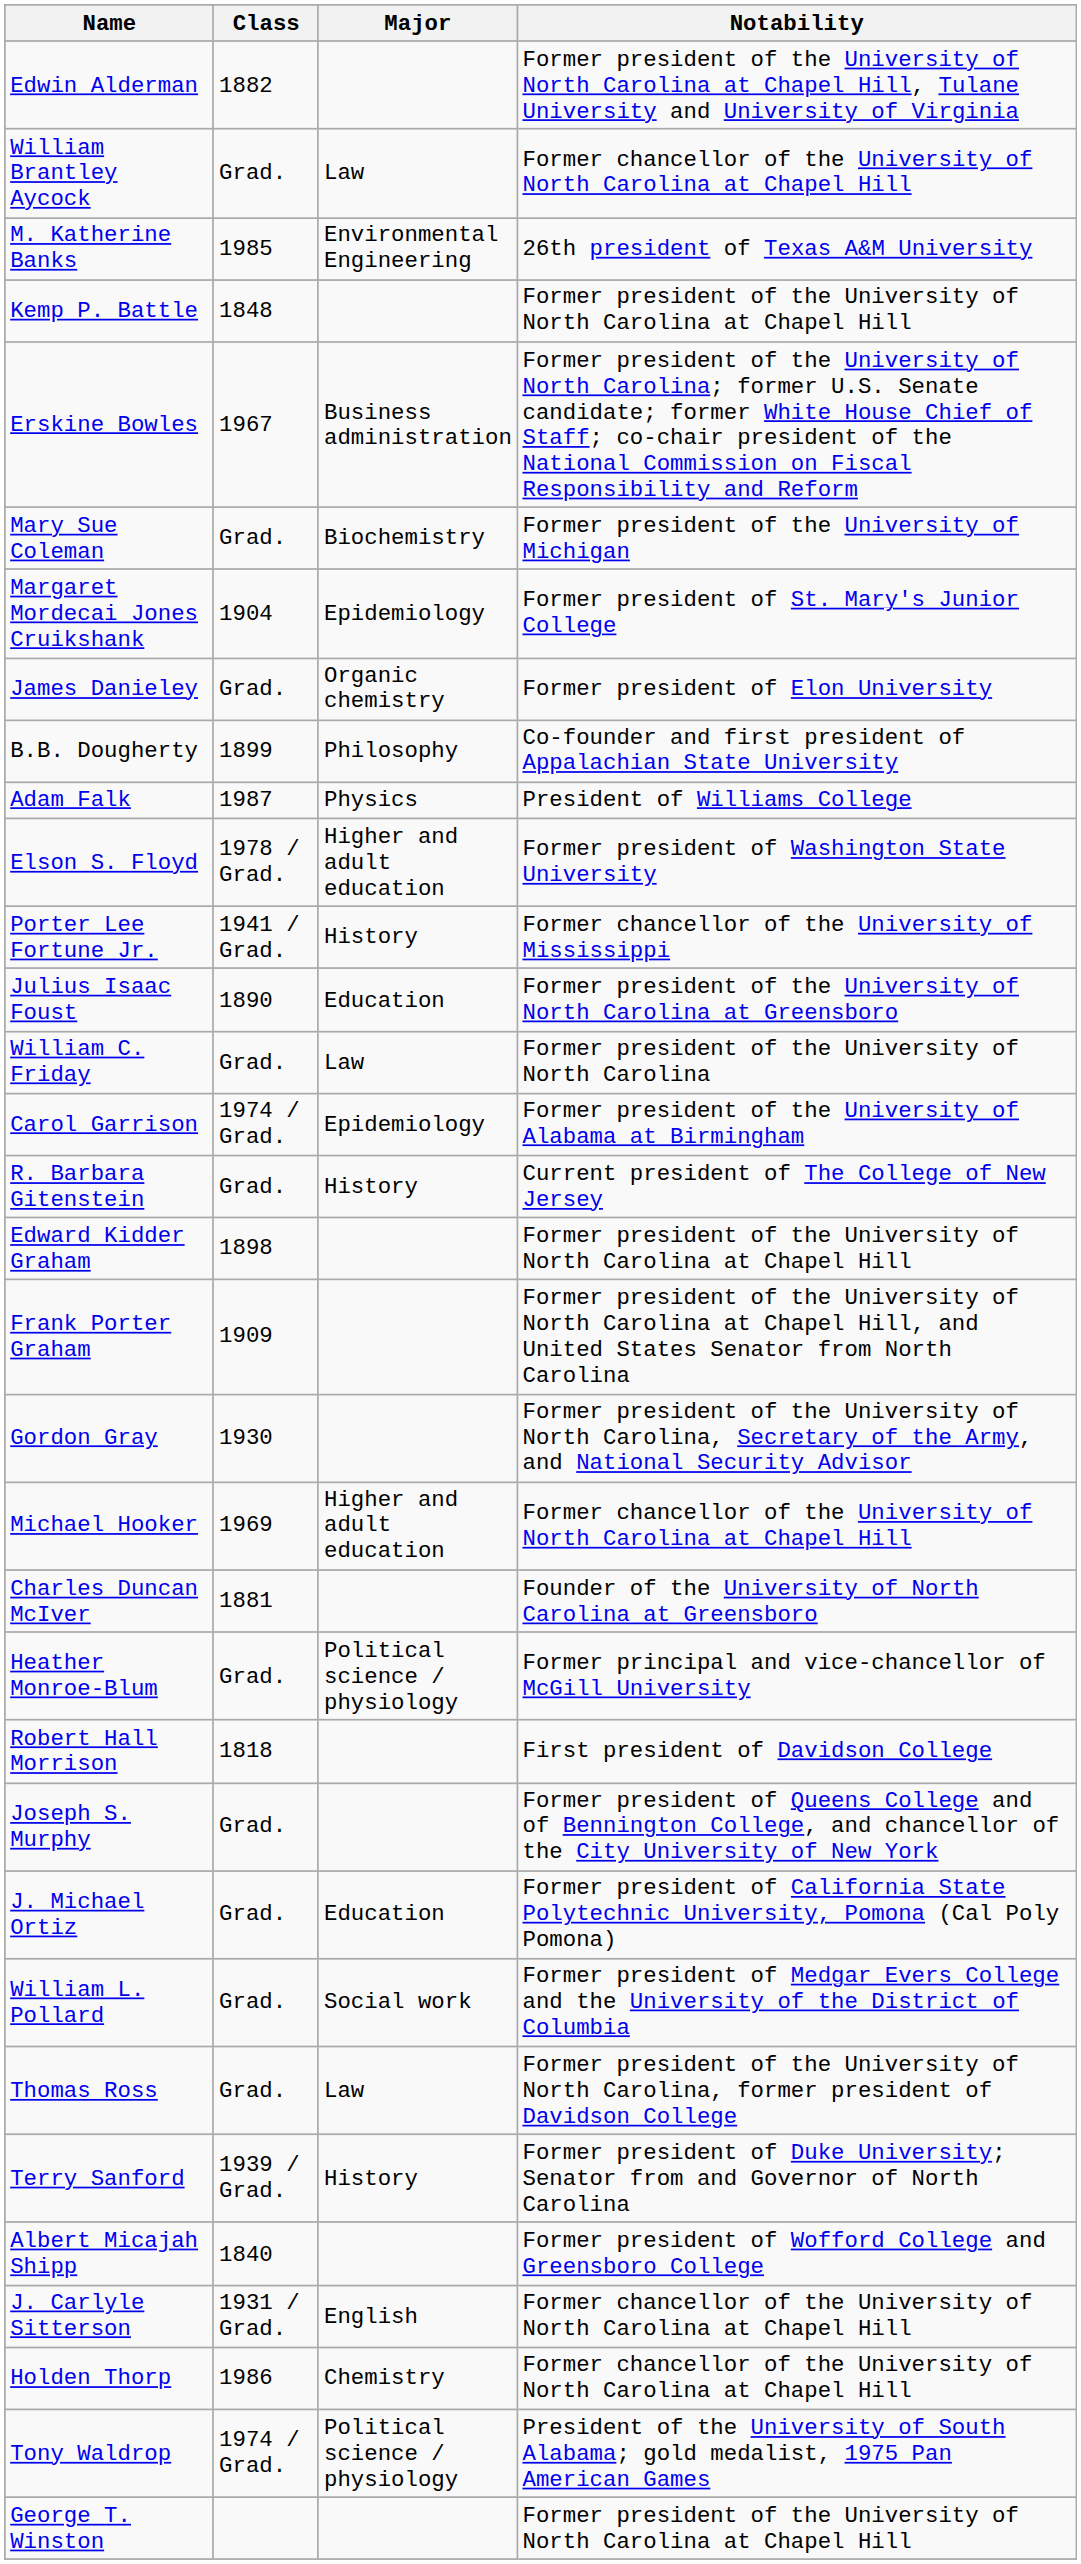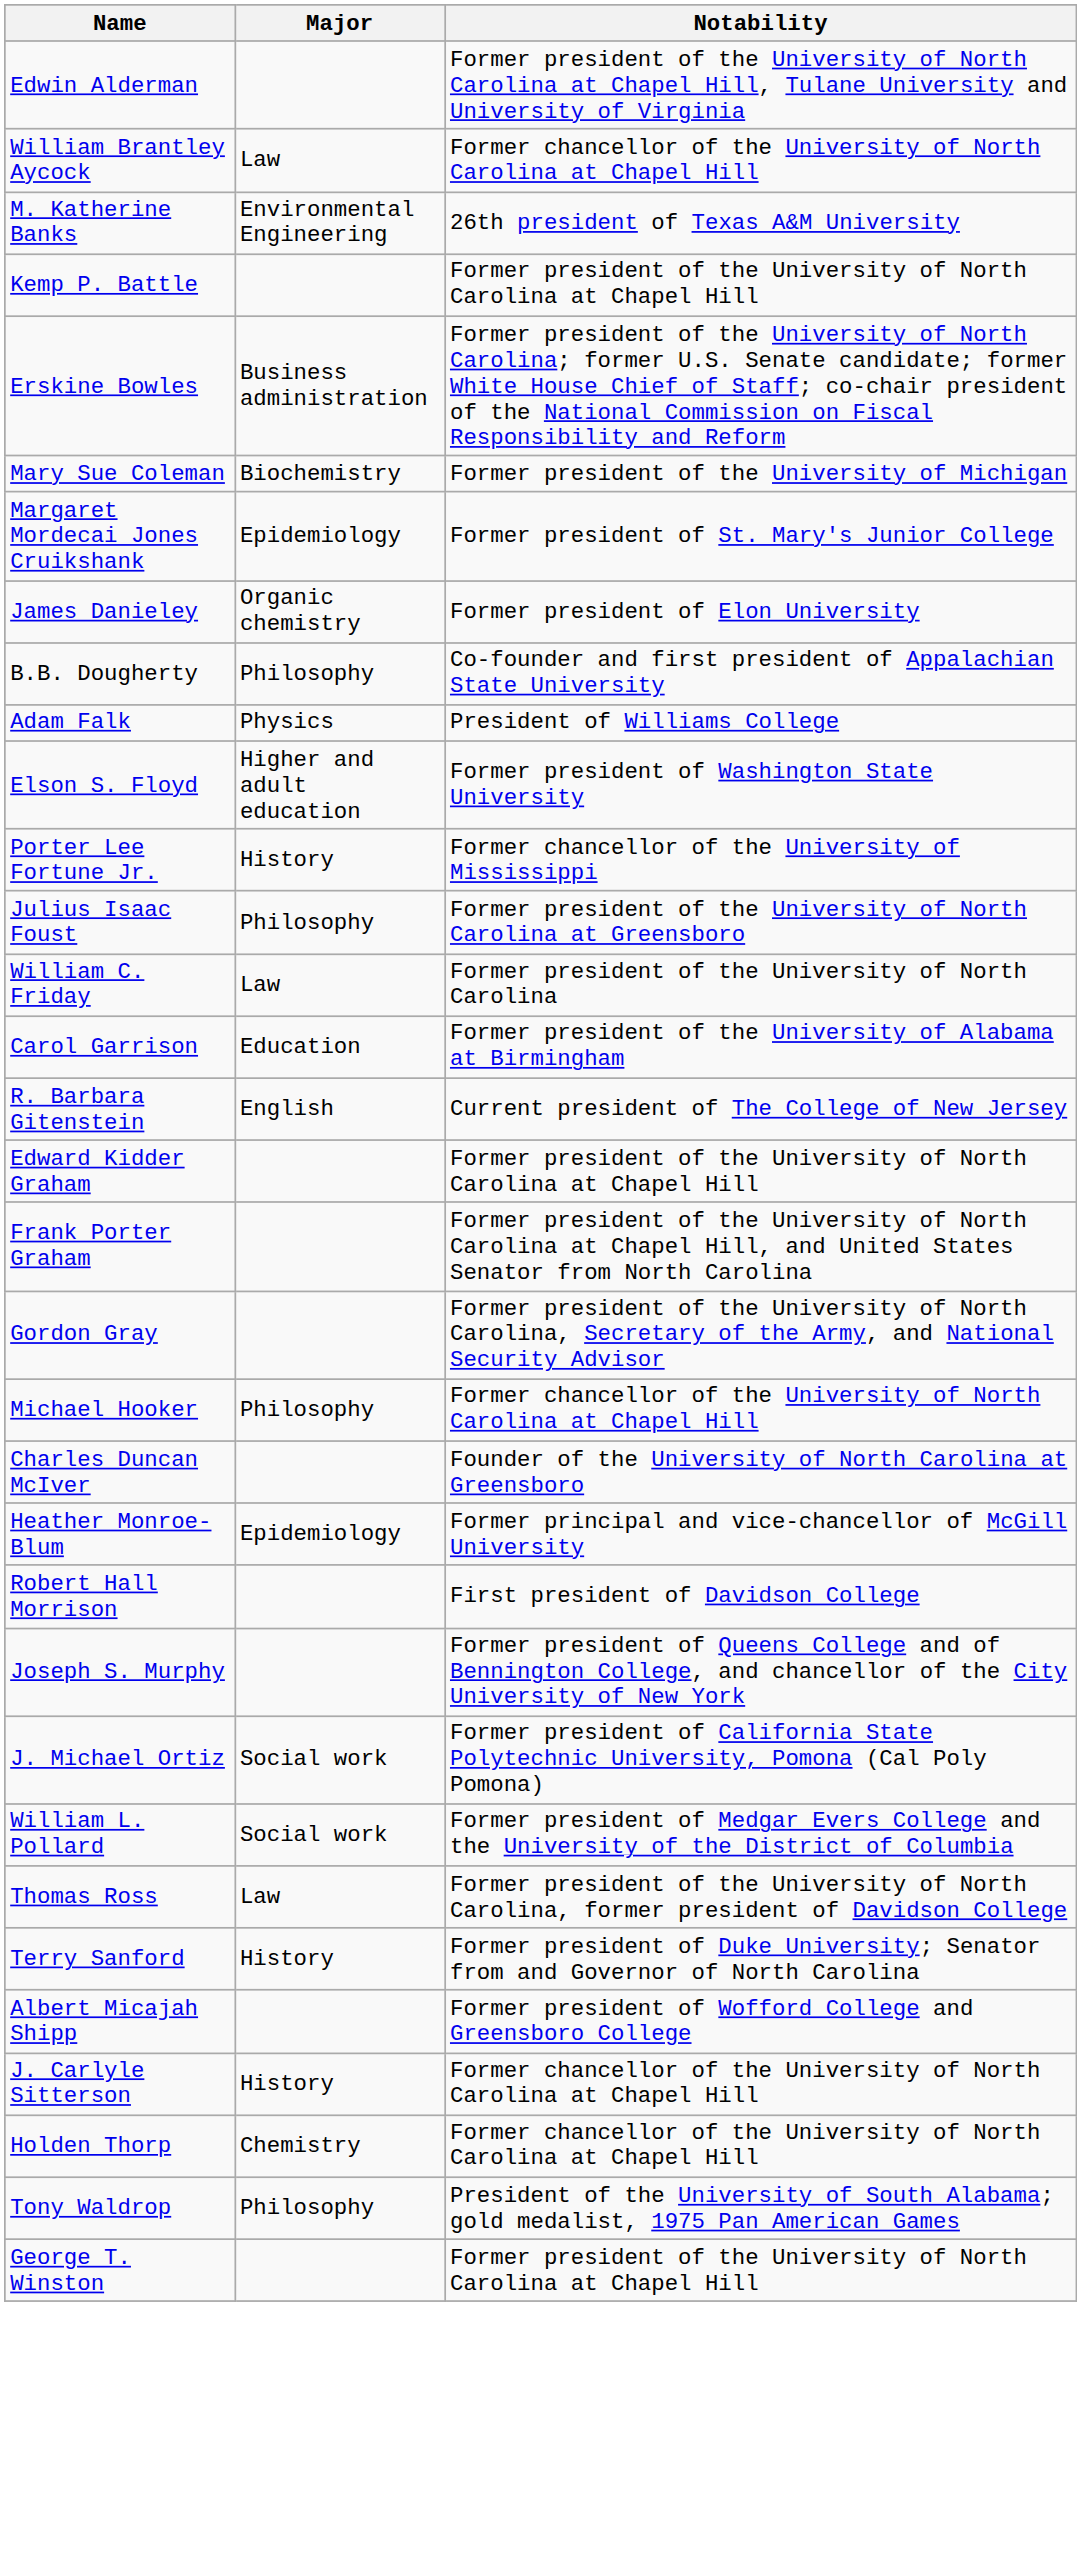- column: Class | 1882 | Grad. | 1985 | 1848 | 1967 | Grad. | 1904 | Grad. | 1899 | 1987 | 1978 / Grad. | 1941 / Grad. | 1890 | Grad. | 1974 / Grad. | Grad. | 1898 | 1909 | 1930 | 1969 | 1881 | Grad. | 1818 | Grad. | Grad. | Grad. | Grad. | 1939 / Grad. | 1840 | 1931 / Grad. | 1986 | 1974 / Grad.
Julius Isaac Foust | Major: Education -> Philosophy
Carol Garrison | Major: Epidemiology -> Education
R. Barbara Gitenstein | Major: History -> English
Michael Hooker | Major: Higher and adult education -> Philosophy
Heather Monroe-Blum | Major: Political science / physiology -> Epidemiology
J. Michael Ortiz | Major: Education -> Social work
J. Carlyle Sitterson | Major: English -> History
Tony Waldrop | Major: Political science / physiology -> Philosophy
